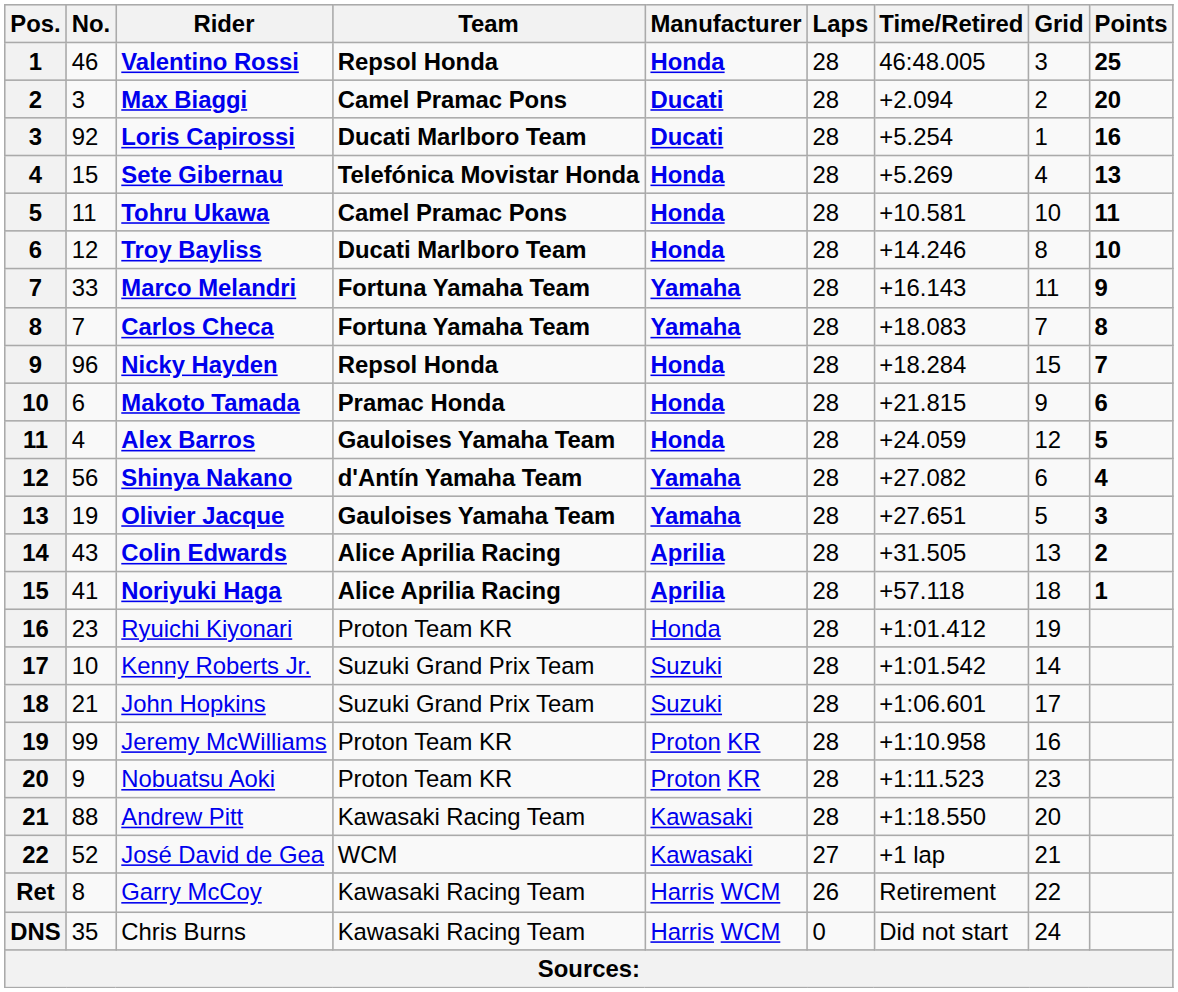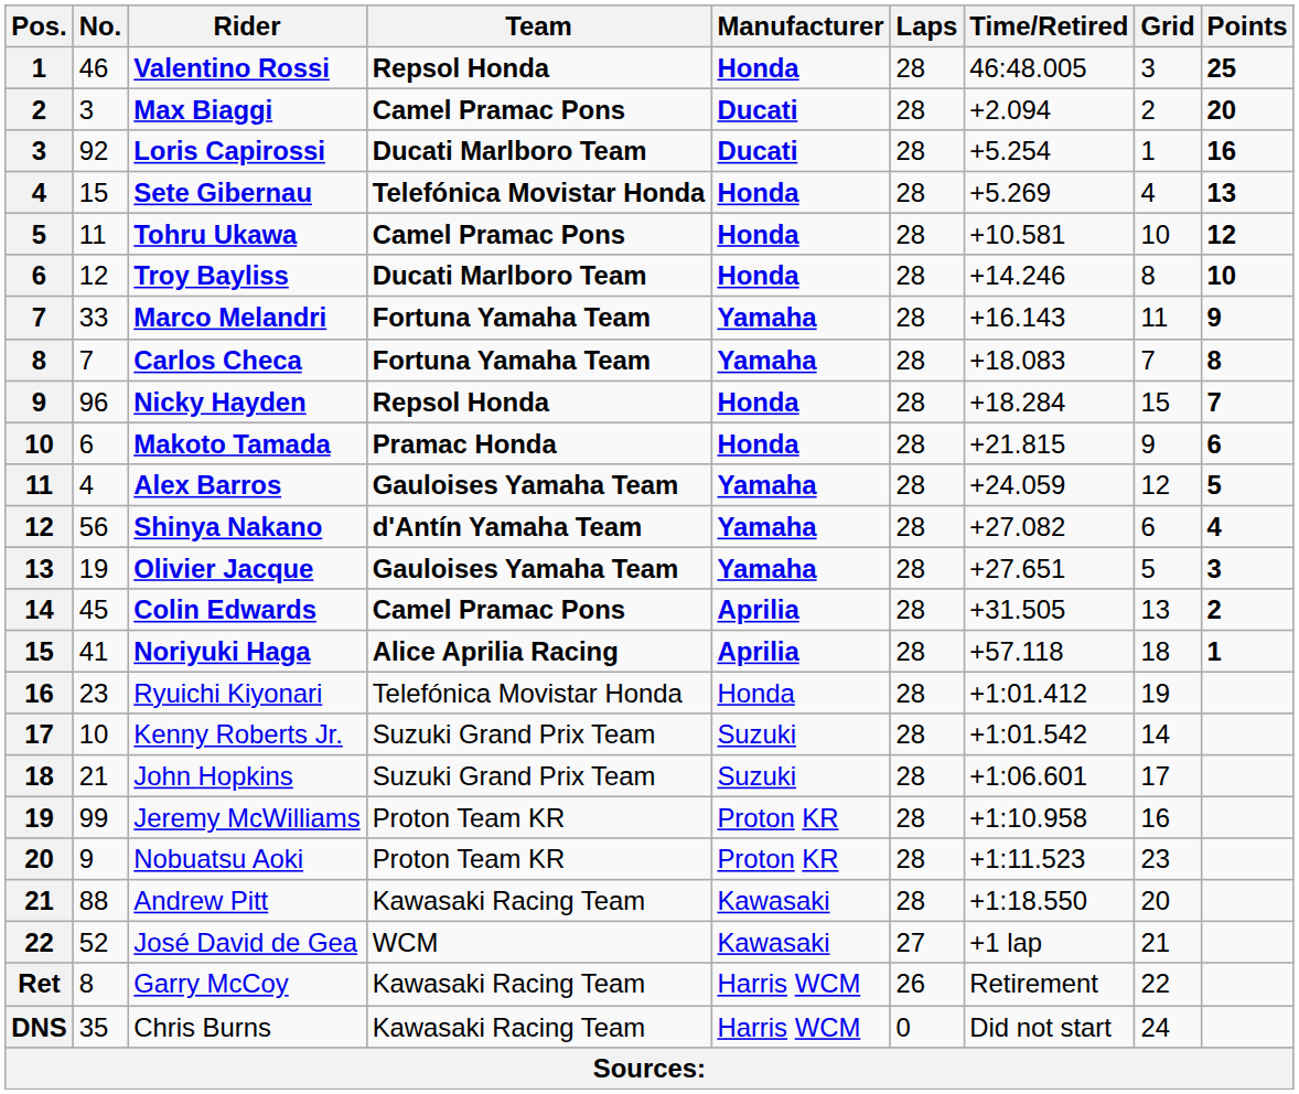Tohru Ukawa | Points: 11 -> 12
Alex Barros | Manufacturer: Honda -> Yamaha
Colin Edwards | No.: 43 -> 45
Colin Edwards | Team: Alice Aprilia Racing -> Camel Pramac Pons
Ryuichi Kiyonari | Team: Proton Team KR -> Telefónica Movistar Honda
